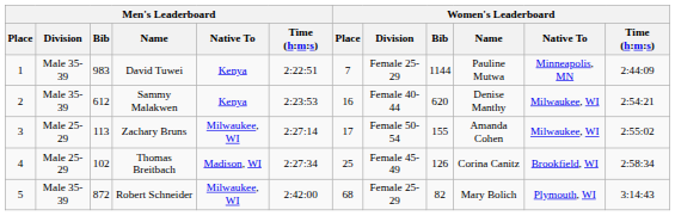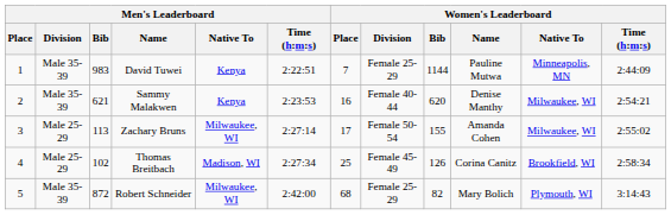Sammy Malakwen | Men's Leaderboard / Bib: 612 -> 621
